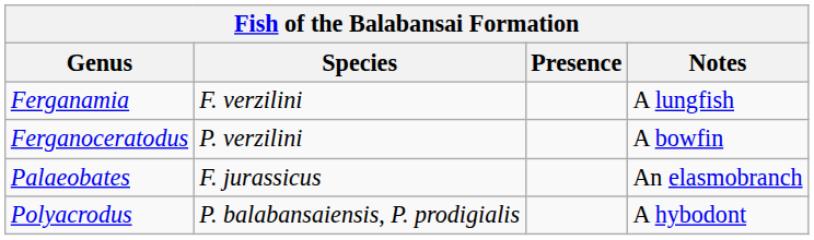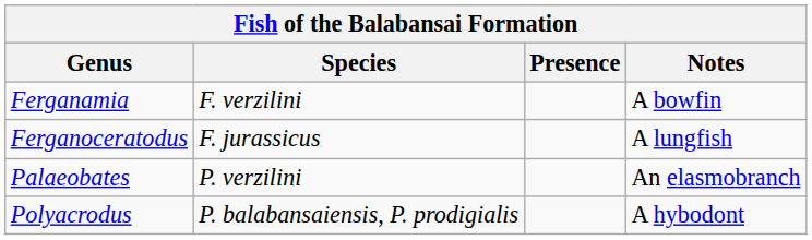Ferganamia | Notes: A lungfish -> A bowfin
Ferganoceratodus | Species: P. verzilini -> F. jurassicus
Ferganoceratodus | Notes: A bowfin -> A lungfish
Palaeobates | Species: F. jurassicus -> P. verzilini
